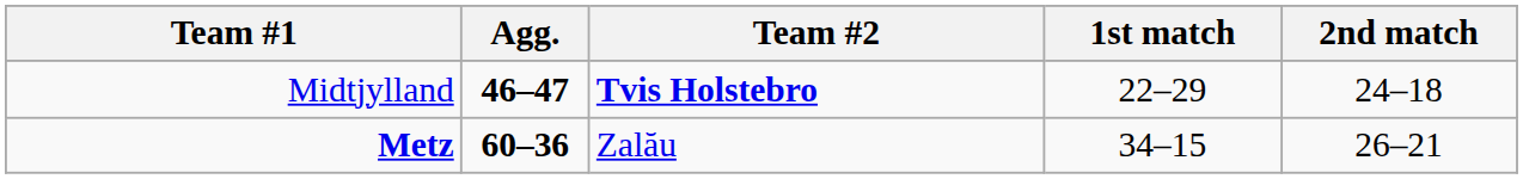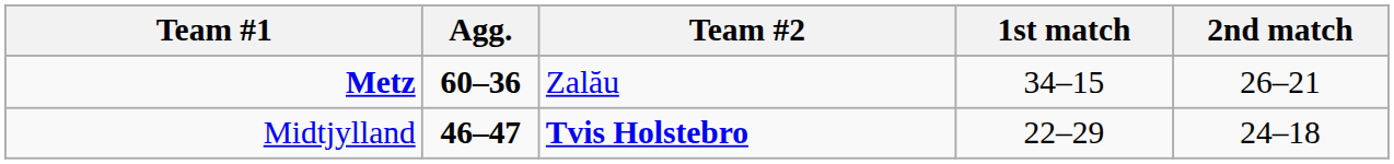rows swapped: Metz <-> Midtjylland
